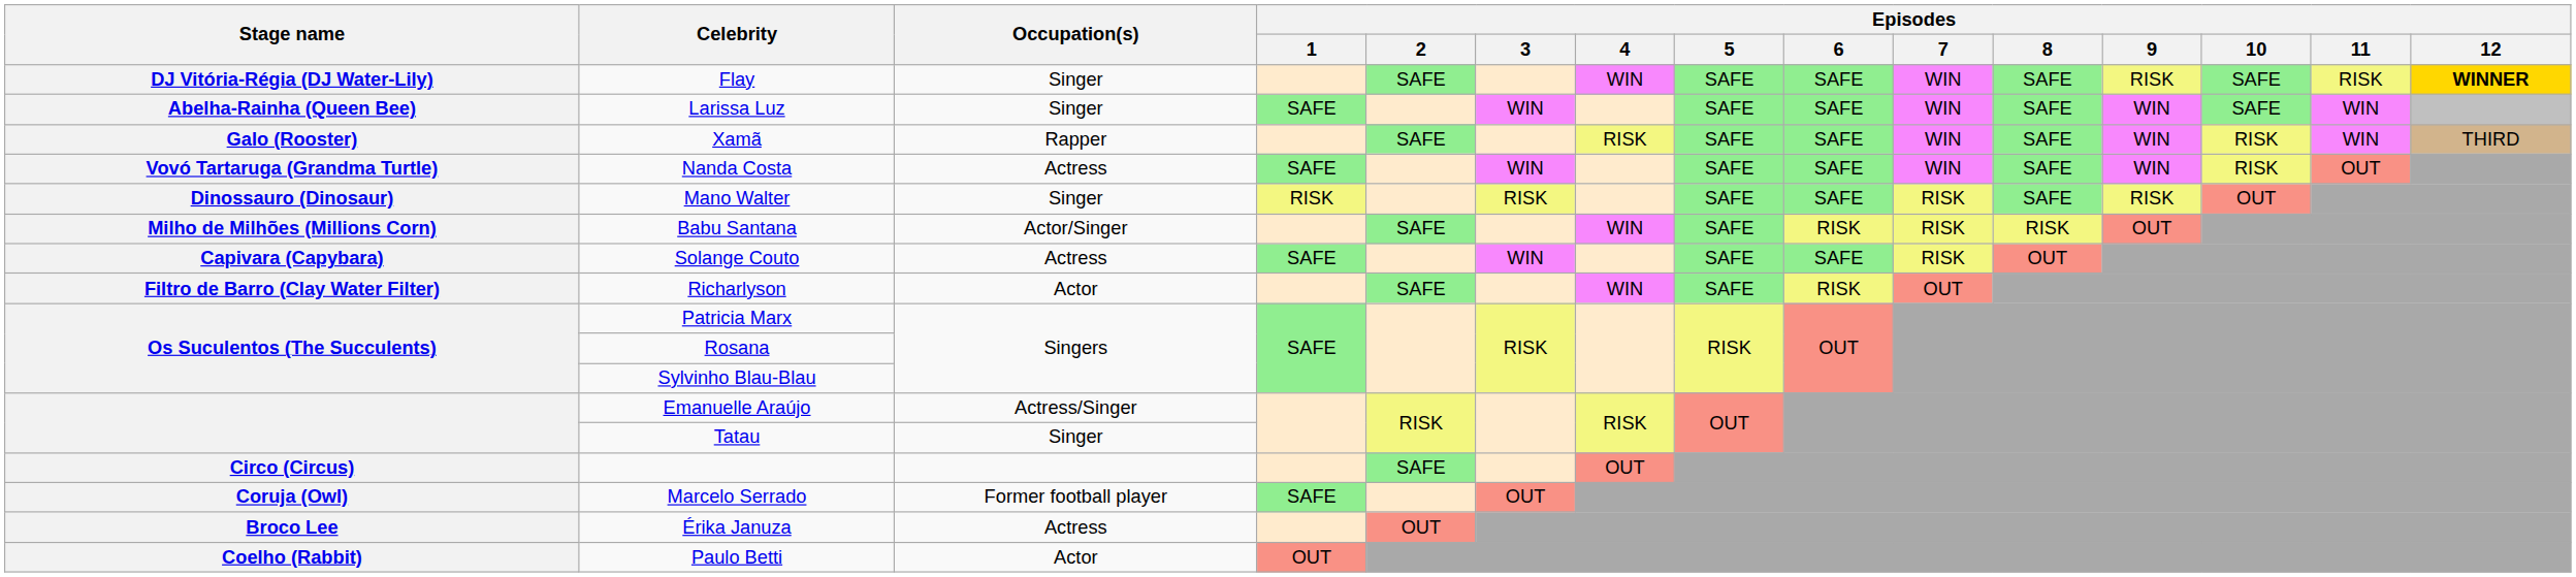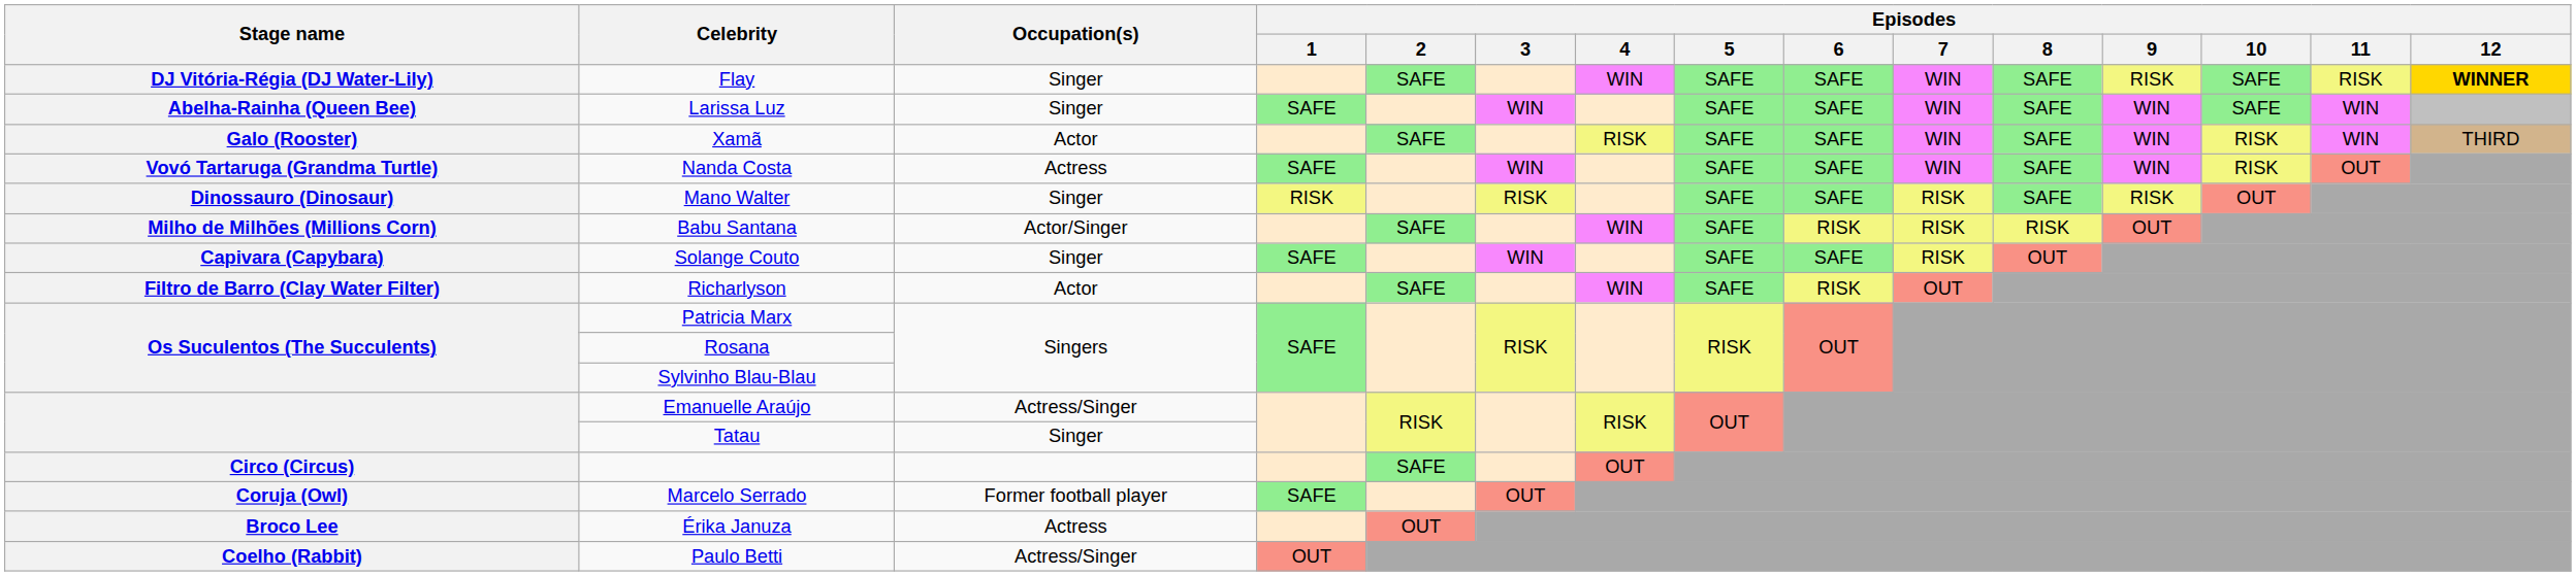Xamã | Occupation(s): Rapper -> Actor
Solange Couto | Occupation(s): Actress -> Singer
Paulo Betti | Occupation(s): Actor -> Actress/Singer
